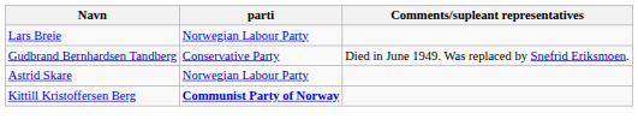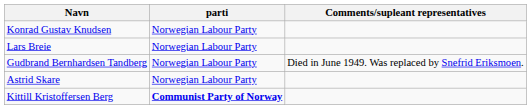+ row: Konrad Gustav Knudsen | Norwegian Labour Party
Gudbrand Bernhardsen Tandberg | parti: Conservative Party -> Norwegian Labour Party
